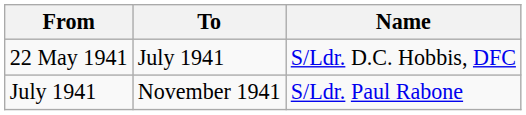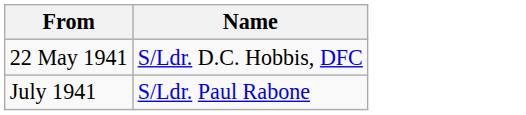- column: To | July 1941 | November 1941
